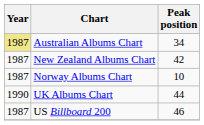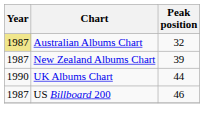Australian Albums Chart | Peak position: 34 -> 32
New Zealand Albums Chart | Peak position: 42 -> 39
- row: 1987 | Norway Albums Chart | 10
